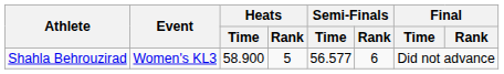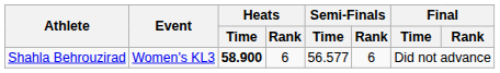Shahla Behrouzirad | Heats / Time: normal -> bold
Shahla Behrouzirad | Heats / Rank: 5 -> 6
